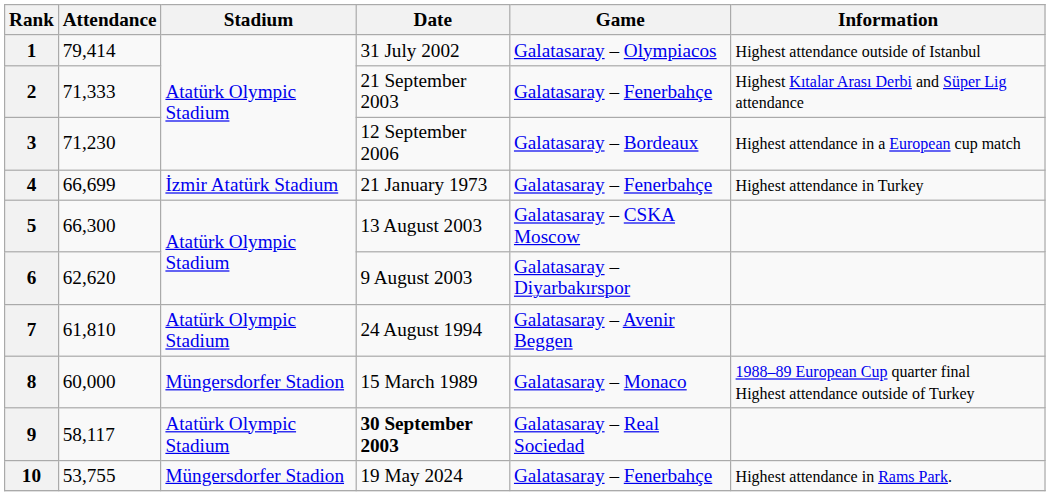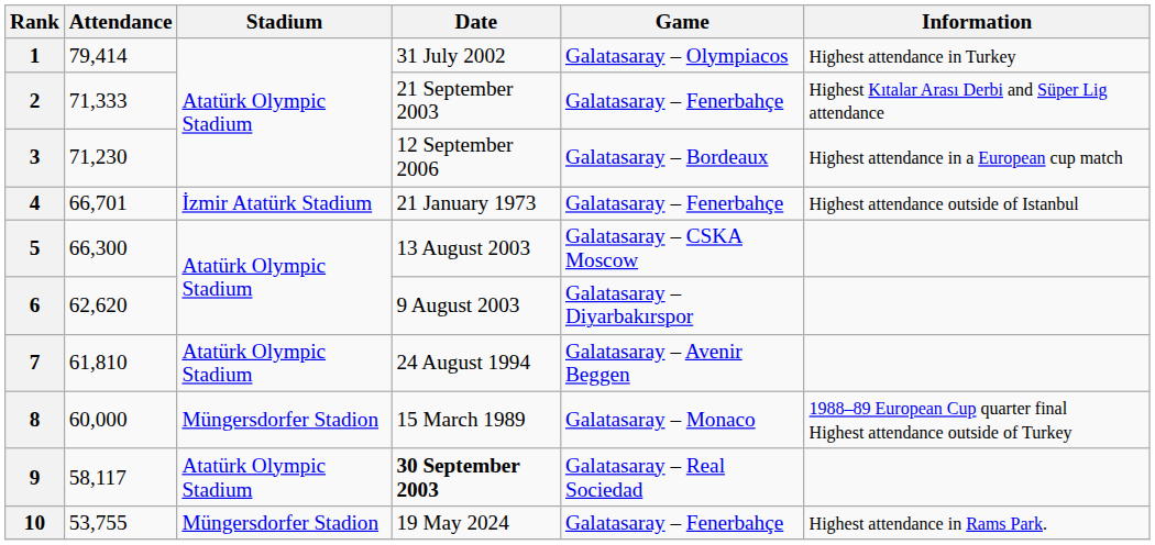1 | Information: Highest attendance outside of Istanbul -> Highest attendance in Turkey
4 | Attendance: 66,699 -> 66,701
4 | Information: Highest attendance in Turkey -> Highest attendance outside of Istanbul
